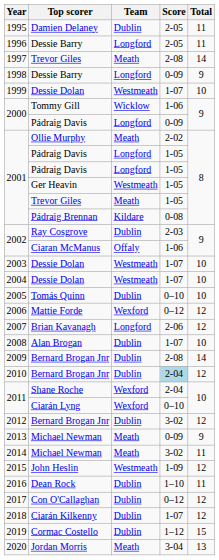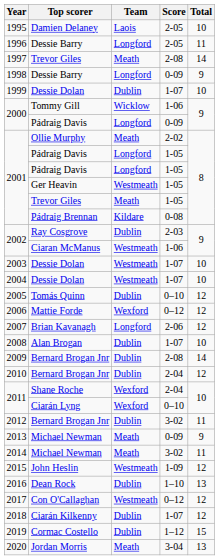1995 | Team: Dublin -> Laois
1995 | Total: 11 -> 10
1999 | Team: Westmeath -> Dublin
2002 / Ciaran McManus | Team: Offaly -> Westmeath
2005 | Total: 10 -> 12
2010 | Score: lightblue background -> no background
2012 | Total: 12 -> 11
2016 | Total: 11 -> 13
2017 | Team: Dublin -> Westmeath
